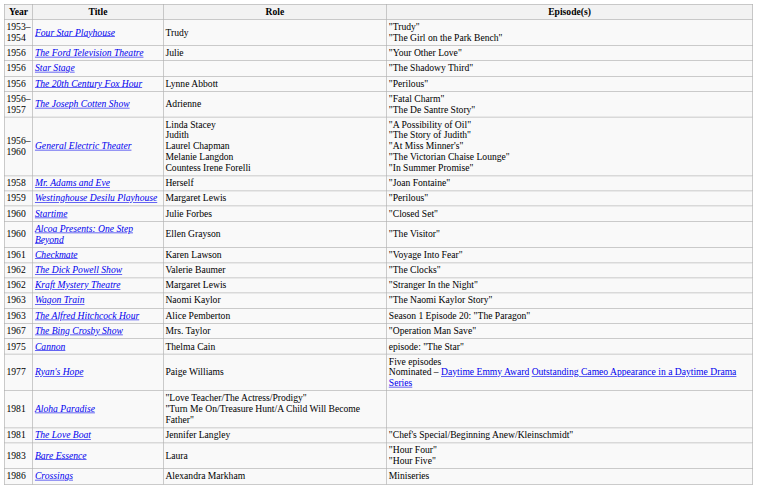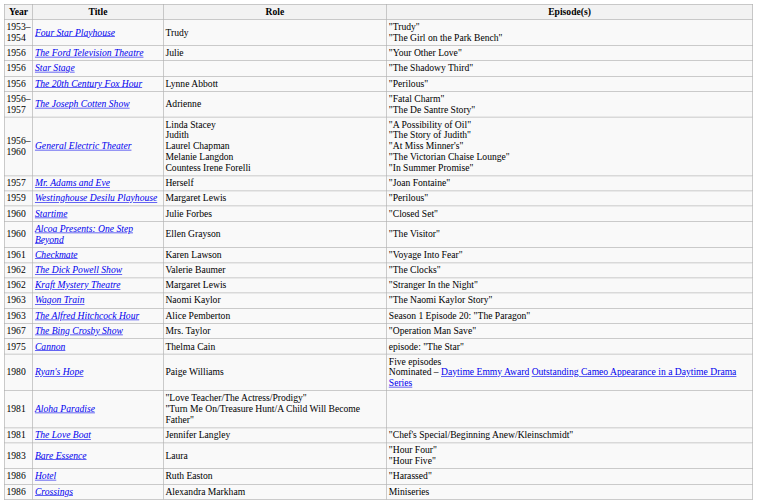Mr. Adams and Eve | Year: 1958 -> 1957
Ryan's Hope | Year: 1977 -> 1980
+ row: 1986 | Hotel | Ruth Easton | "Harassed"
